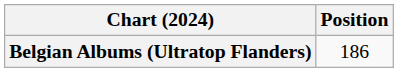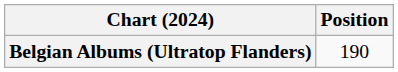Belgian Albums (Ultratop Flanders) | Position: 186 -> 190
